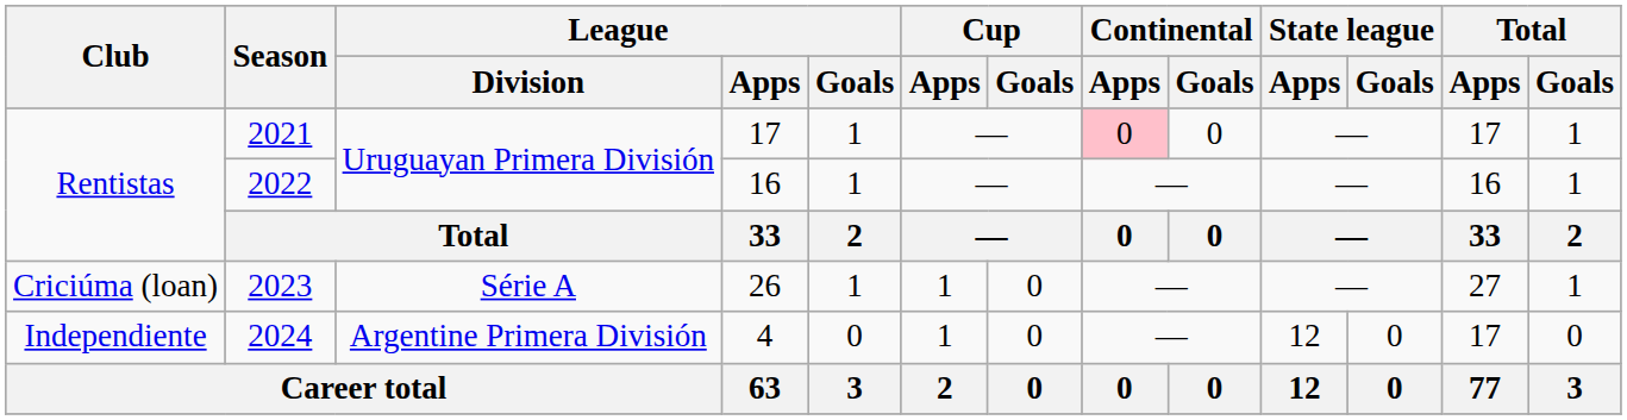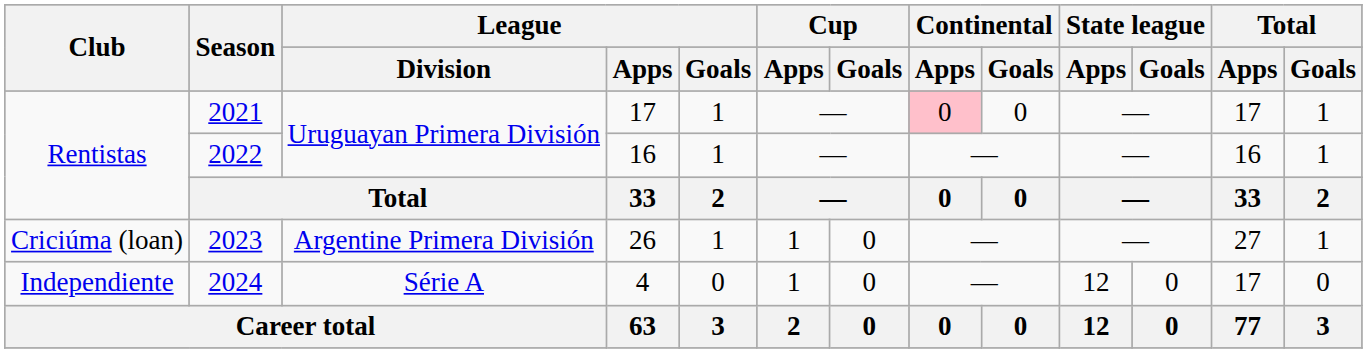2023 | League / Division: Série A -> Argentine Primera División
2024 | League / Division: Argentine Primera División -> Série A
